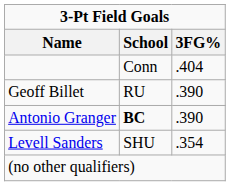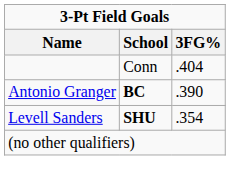- row: Geoff Billet | RU | .390
Levell Sanders | School: normal -> bold
